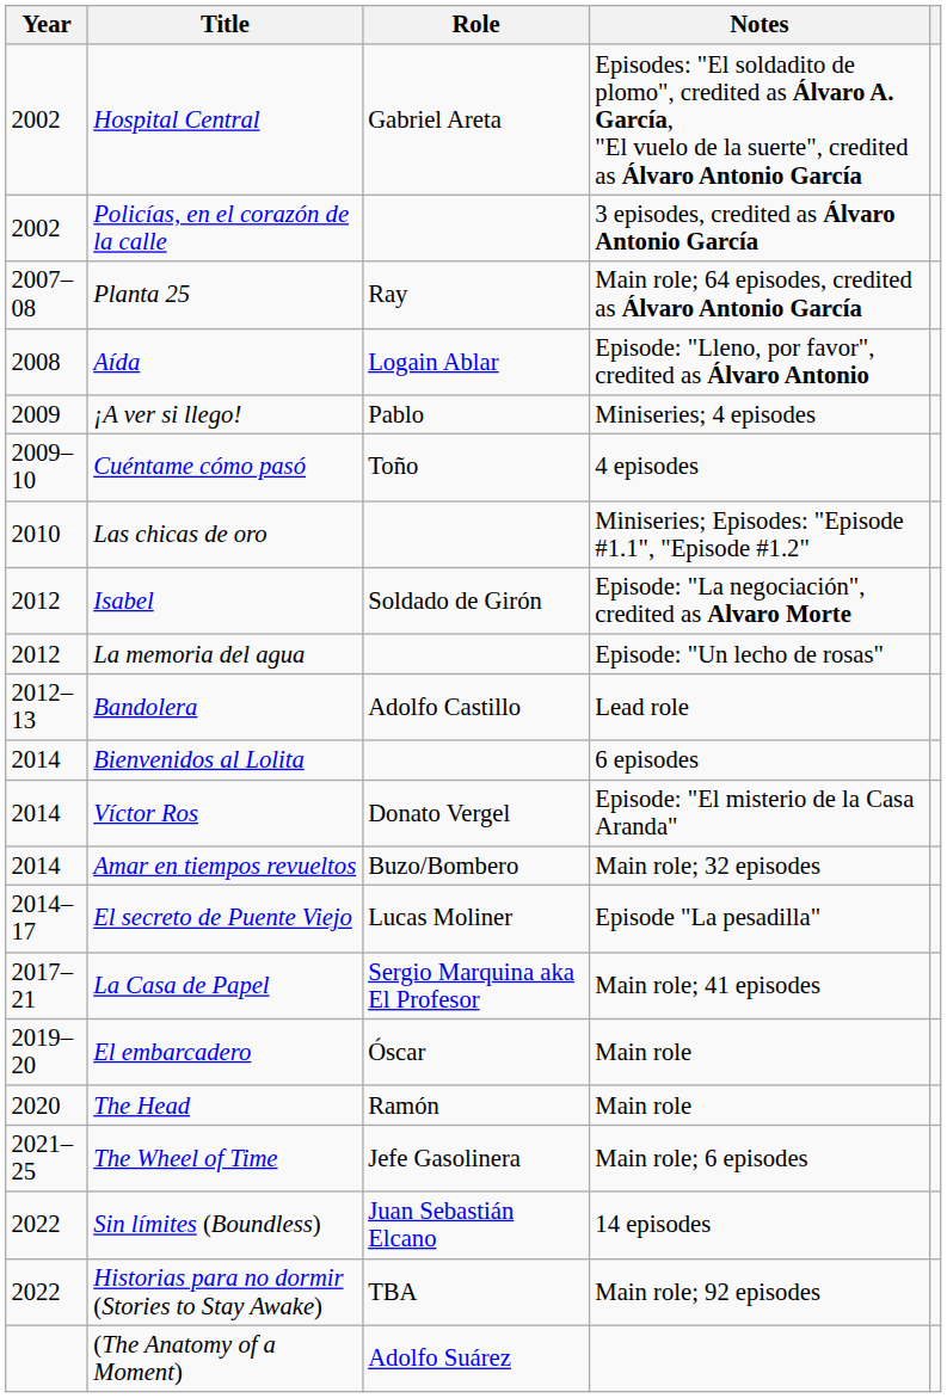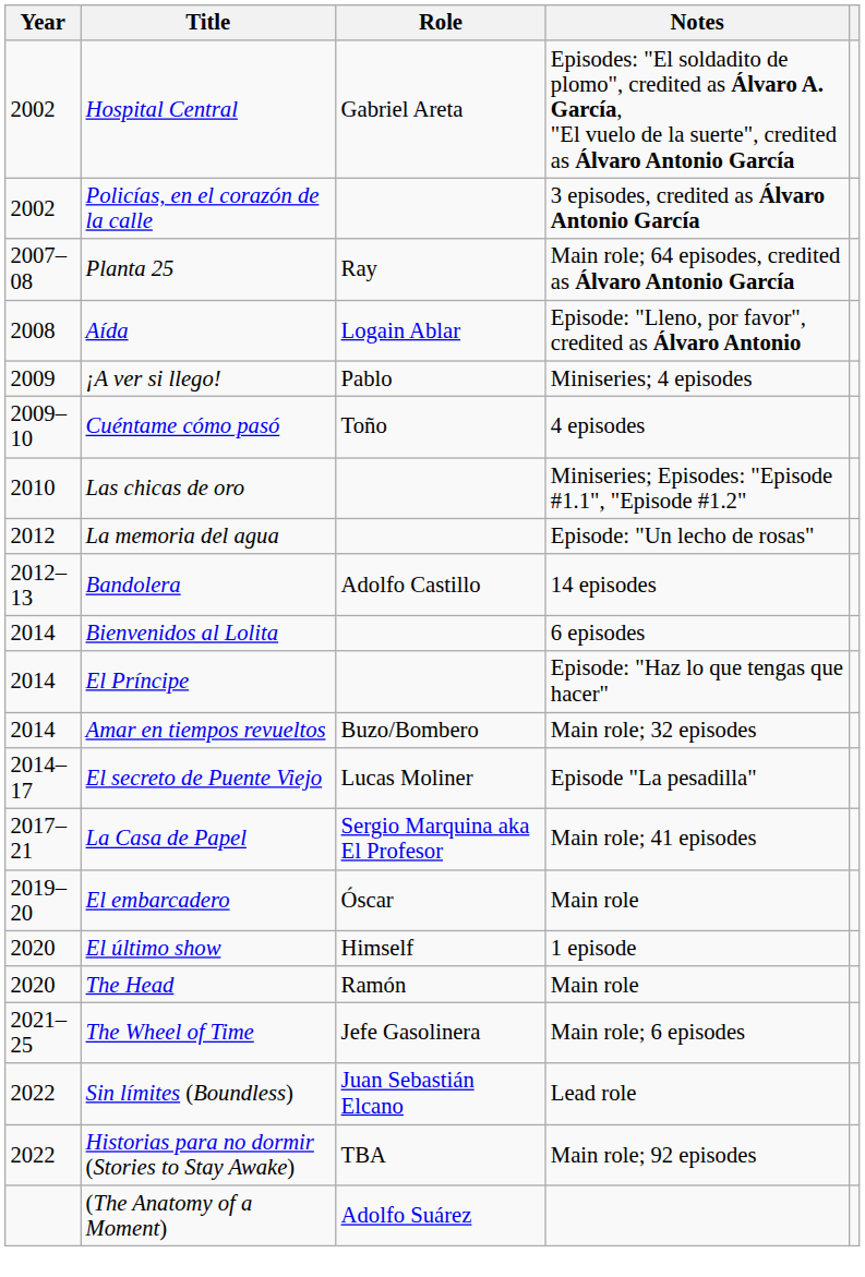- row: 2012 | Isabel | Soldado de Girón | Episode: "La negociación", credited as Alvaro Morte
Bandolera | Notes: Lead role -> 14 episodes
+ row: 2014 | El Príncipe | Episode: "Haz lo que tengas que hacer"
- row: 2014 | Víctor Ros | Donato Vergel | Episode: "El misterio de la Casa Aranda"
+ row: 2020 | El último show | Himself | 1 episode
Sin límites (Boundless) | Notes: 14 episodes -> Lead role
